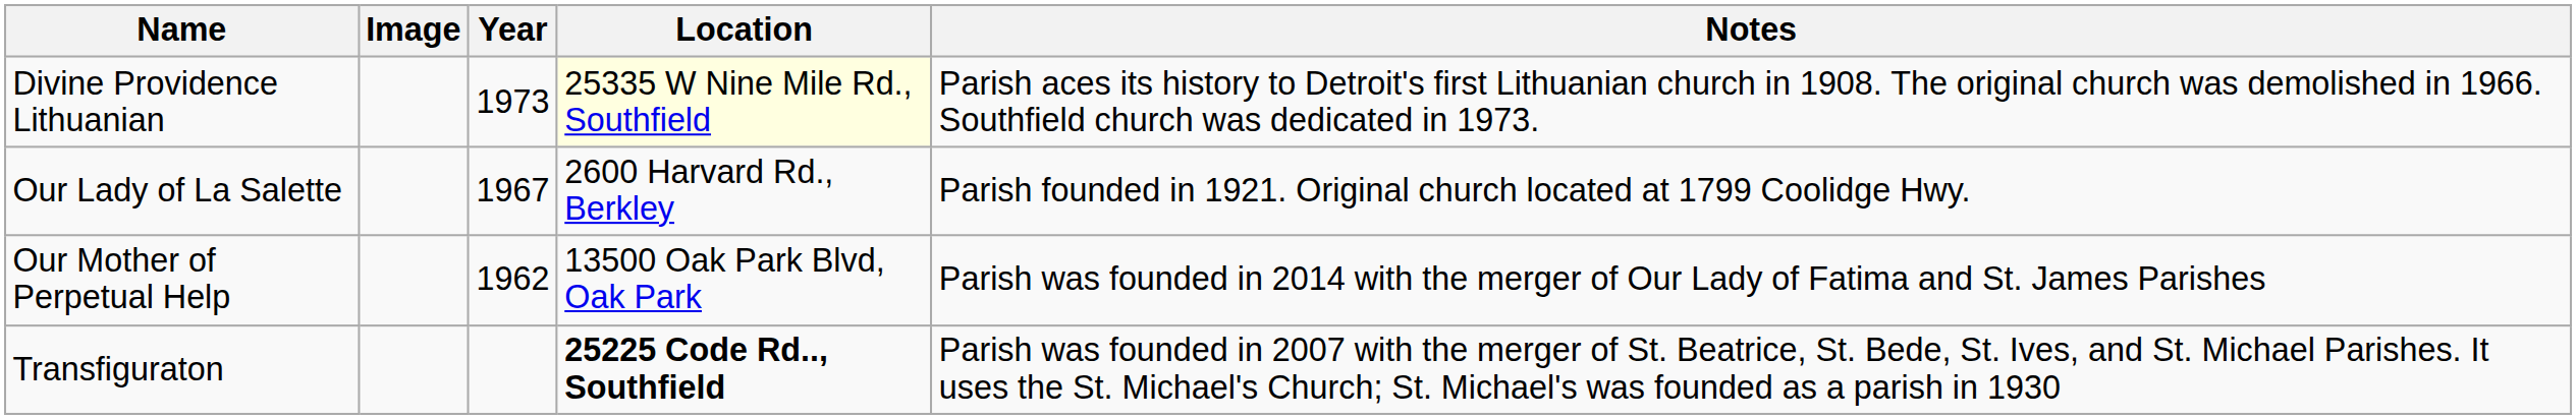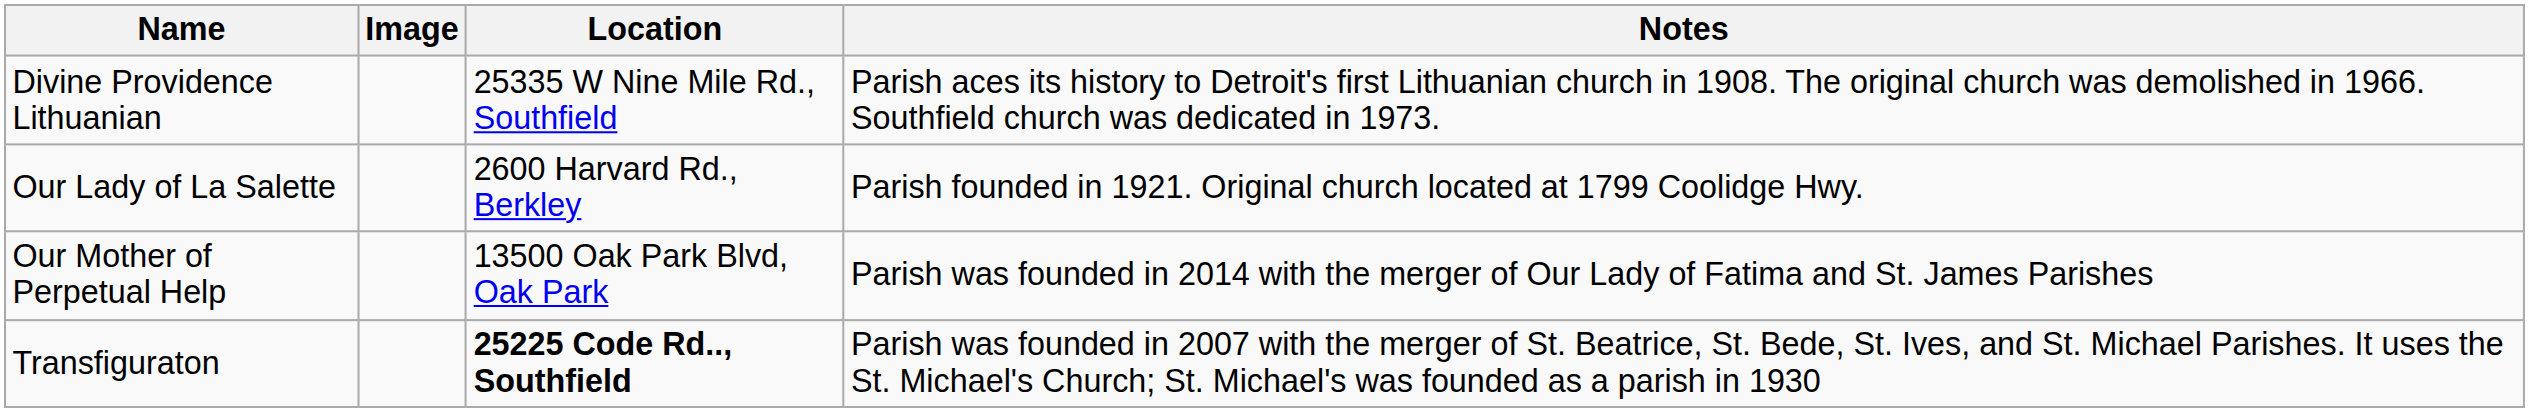- column: Year | 1973 | 1967 | 1962
Divine Providence Lithuanian | Location: lightyellow background -> no background
